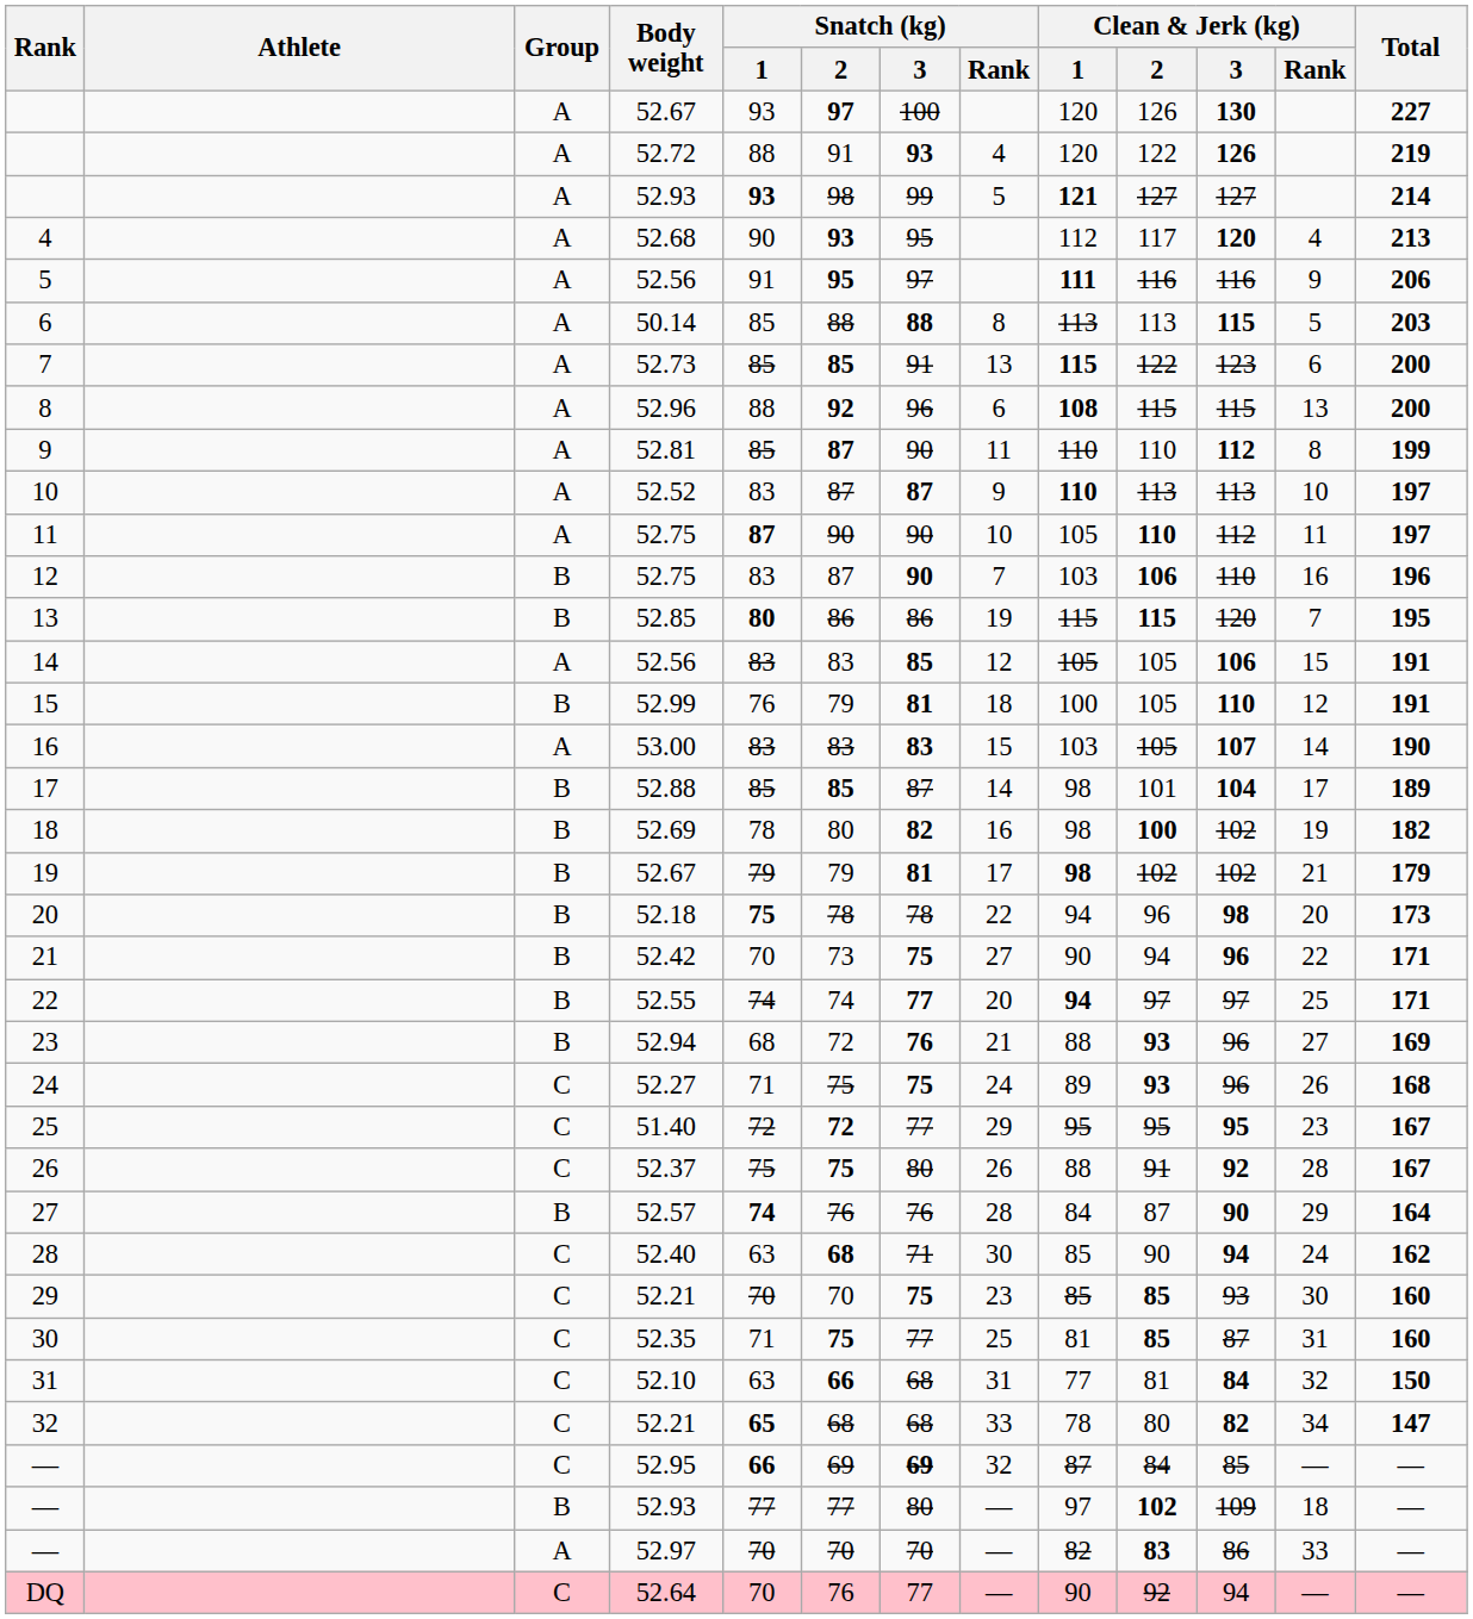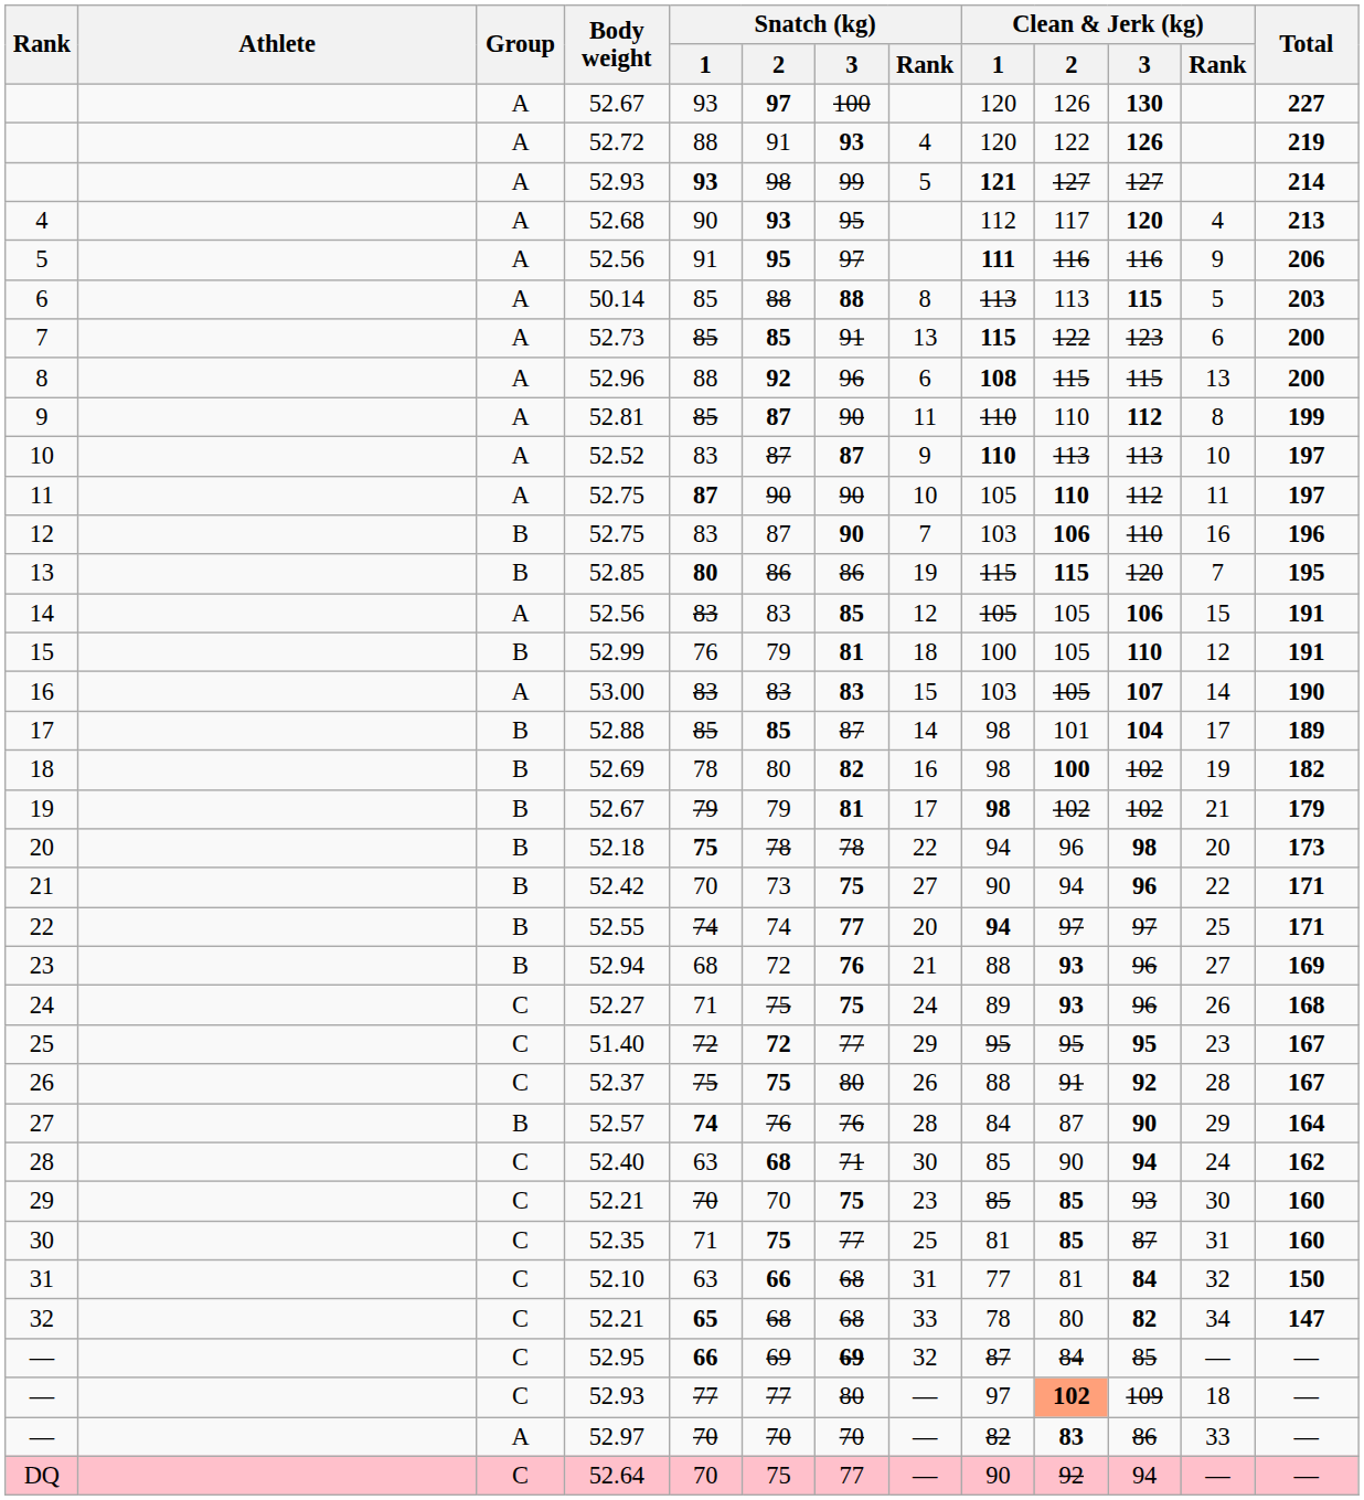— / 52.93 | Group: B -> C
— / 52.93 | Clean & Jerk (kg) / 2: no background -> lightsalmon background
DQ | Snatch (kg) / 2: 76 -> 75
